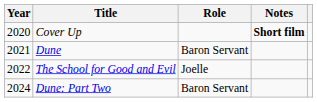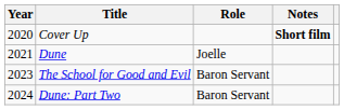Dune | Role: Baron Servant -> Joelle
The School for Good and Evil | Year: 2022 -> 2023
The School for Good and Evil | Role: Joelle -> Baron Servant
